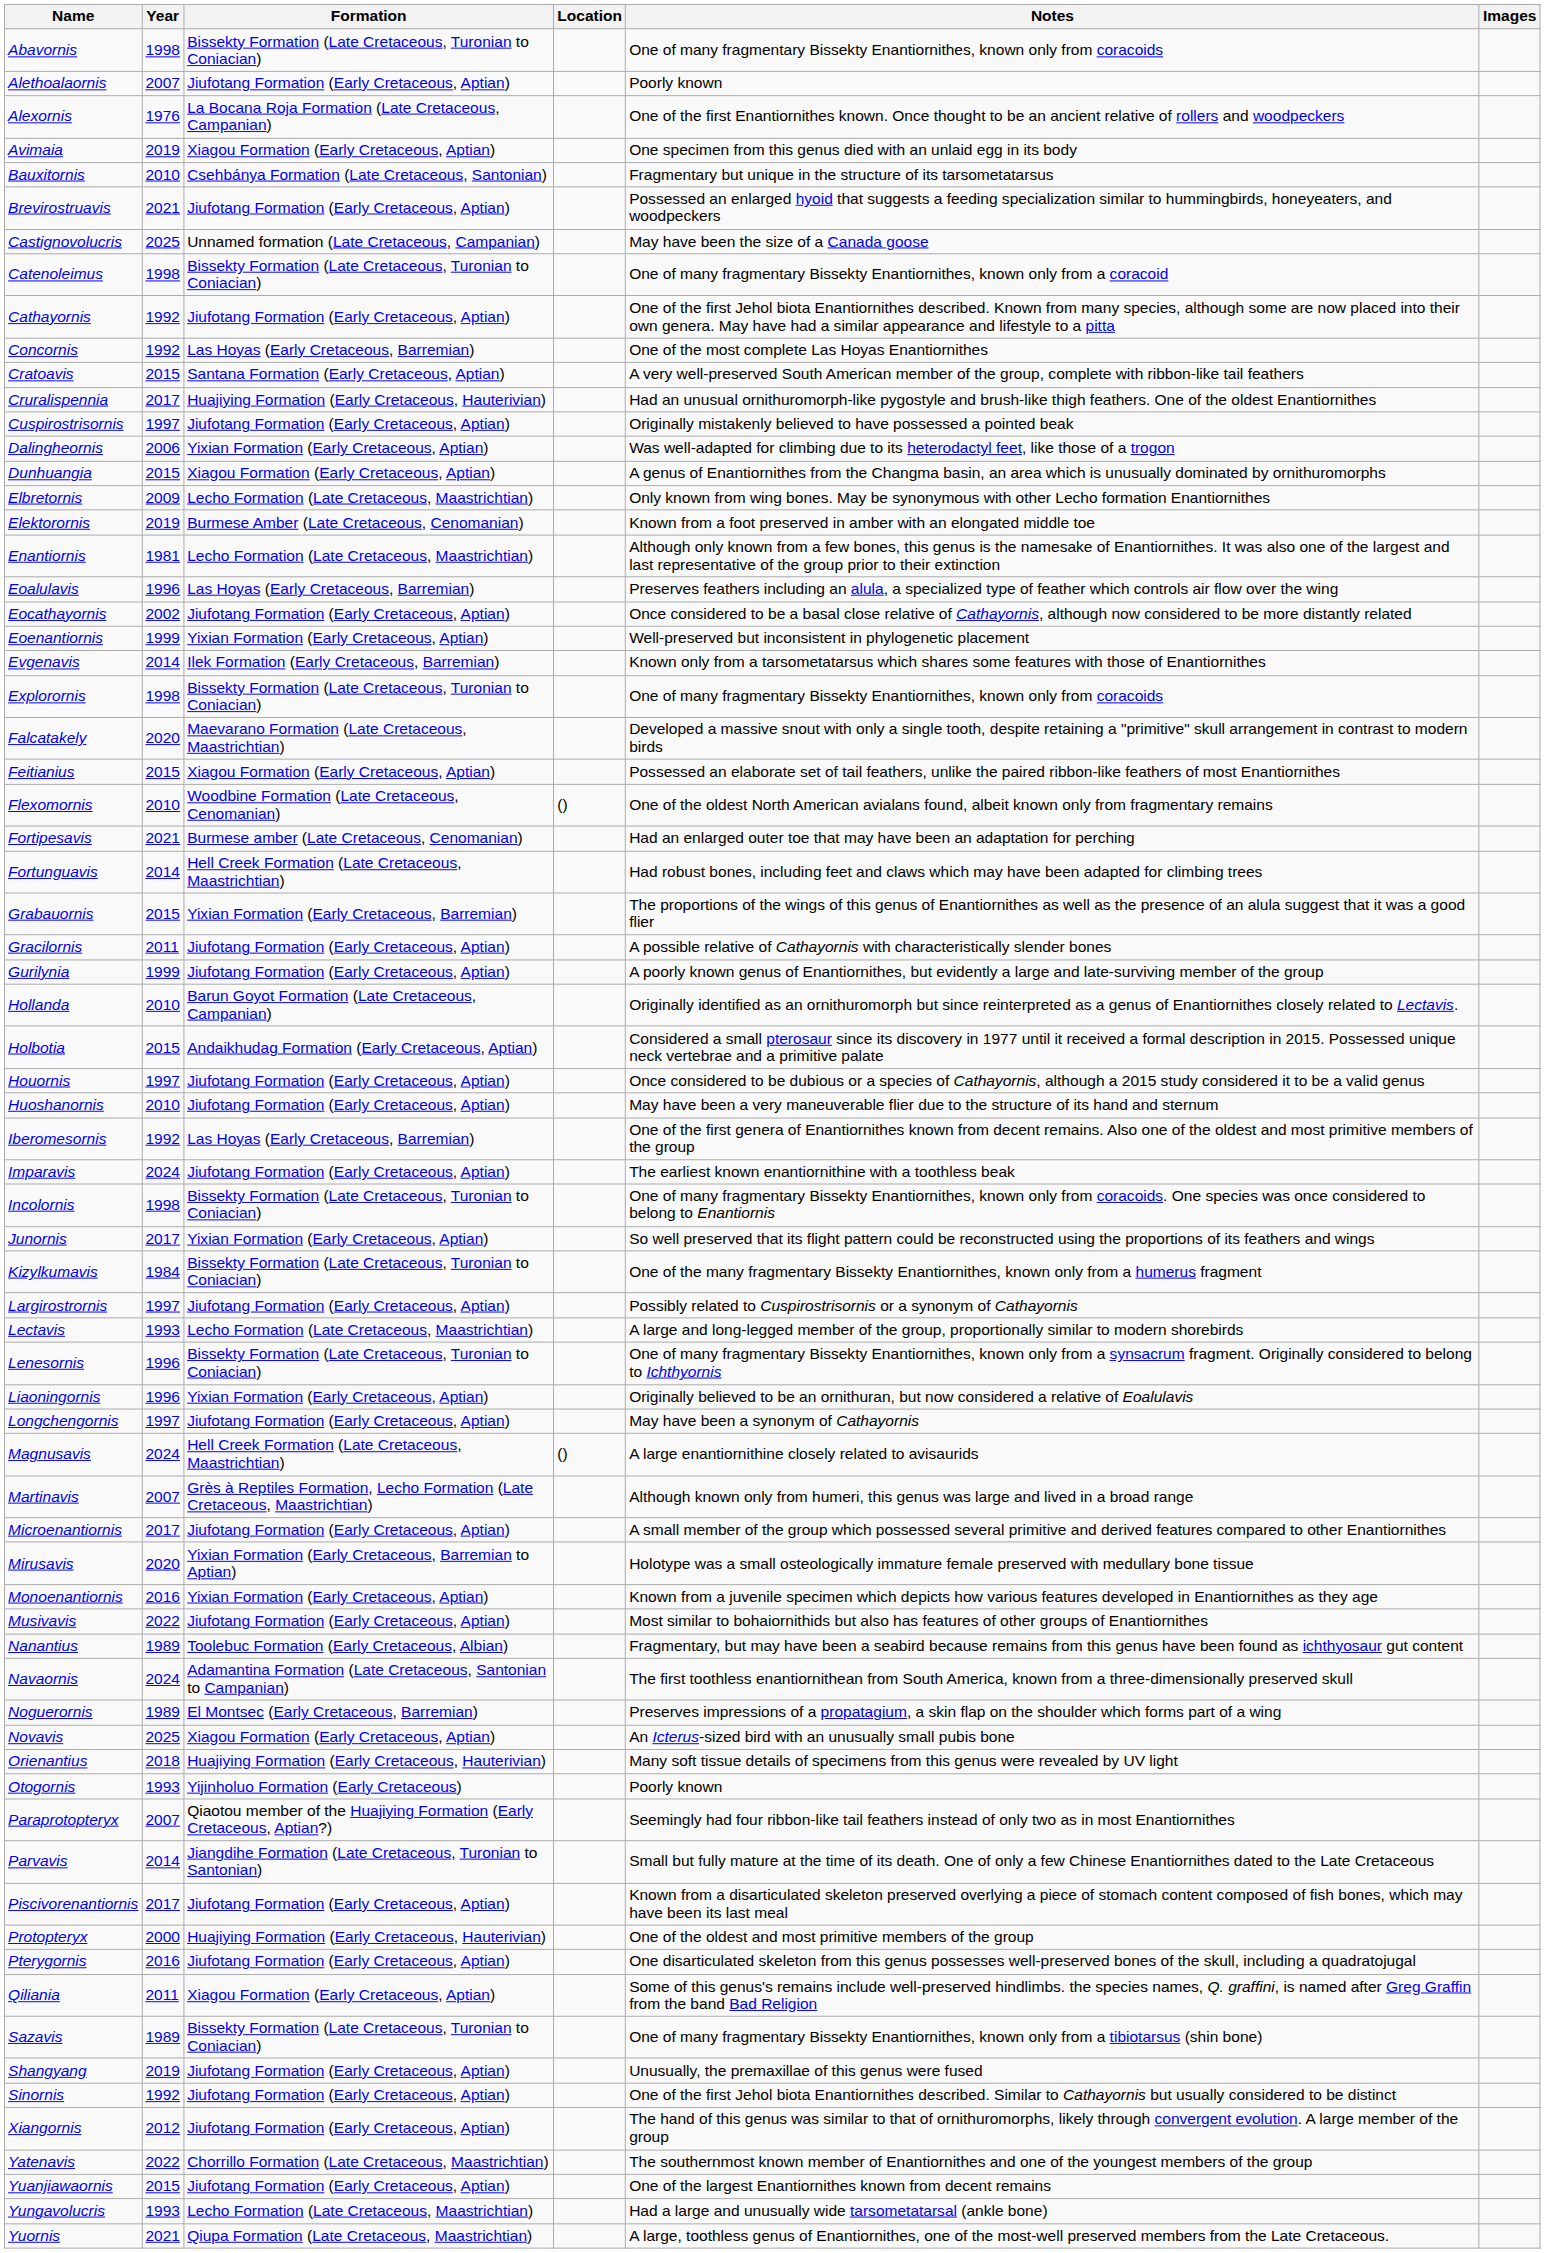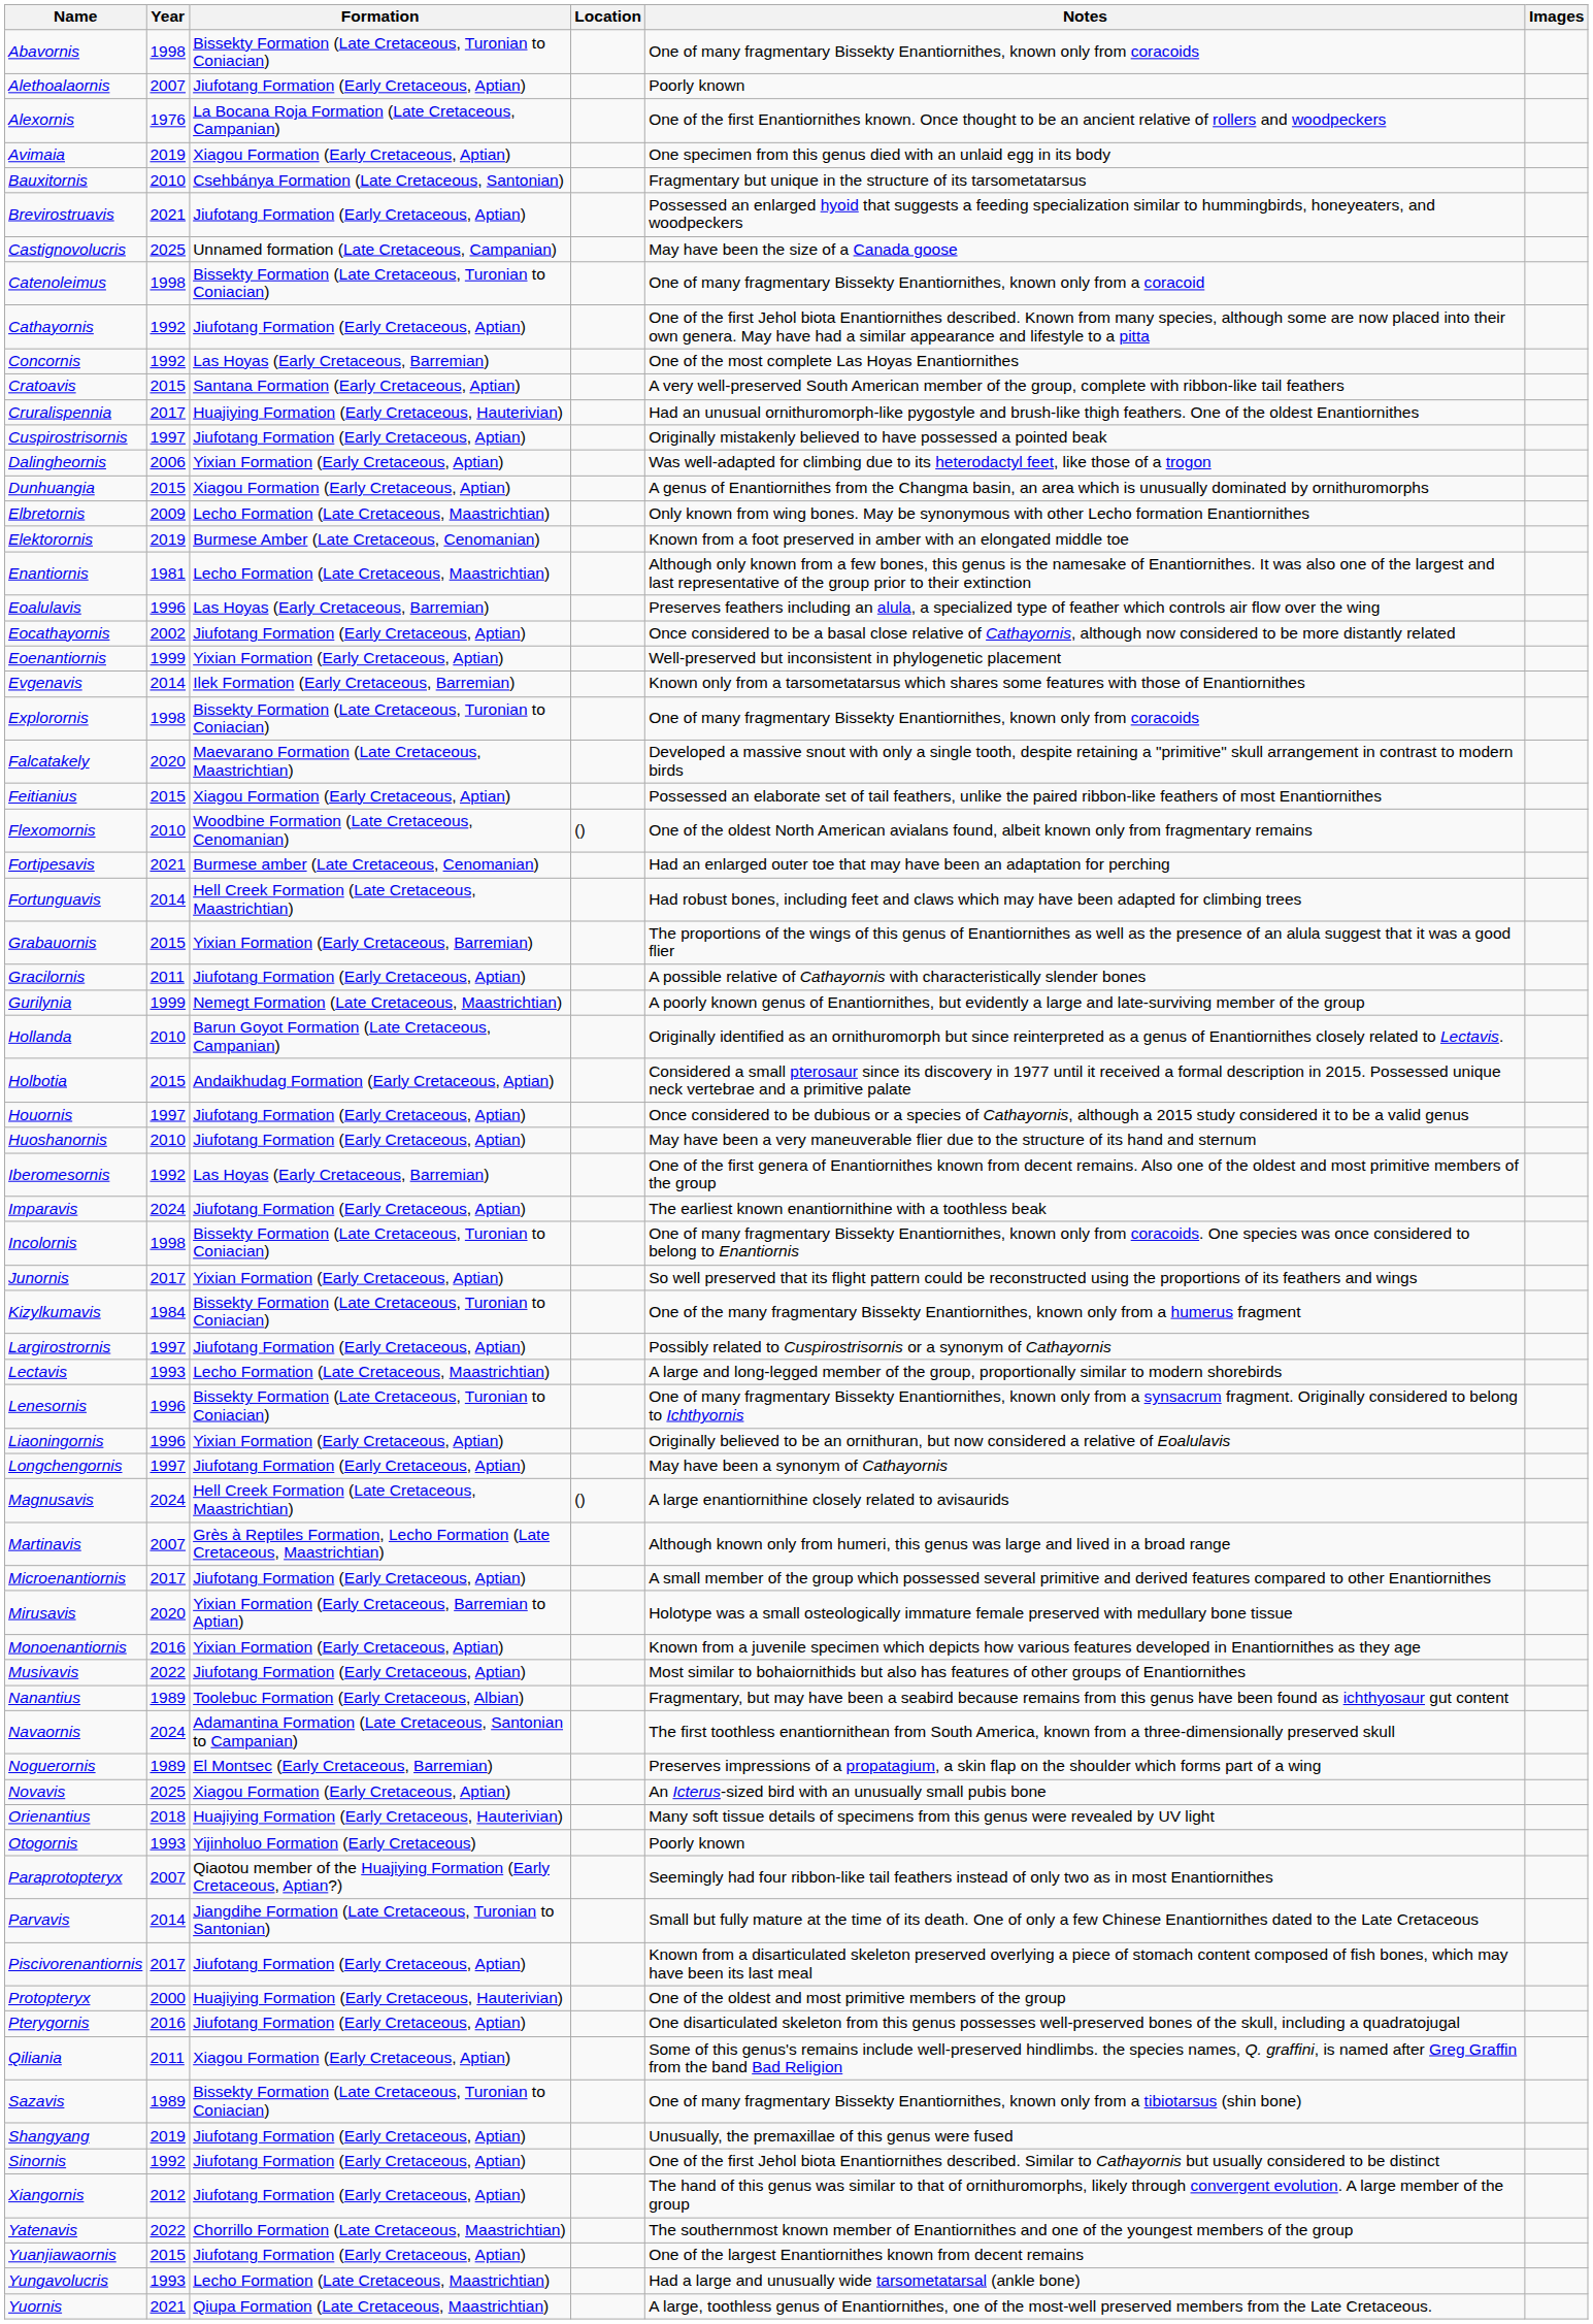Gurilynia | Formation: Jiufotang Formation (Early Cretaceous, Aptian) -> Nemegt Formation (Late Cretaceous, Maastrichtian)
